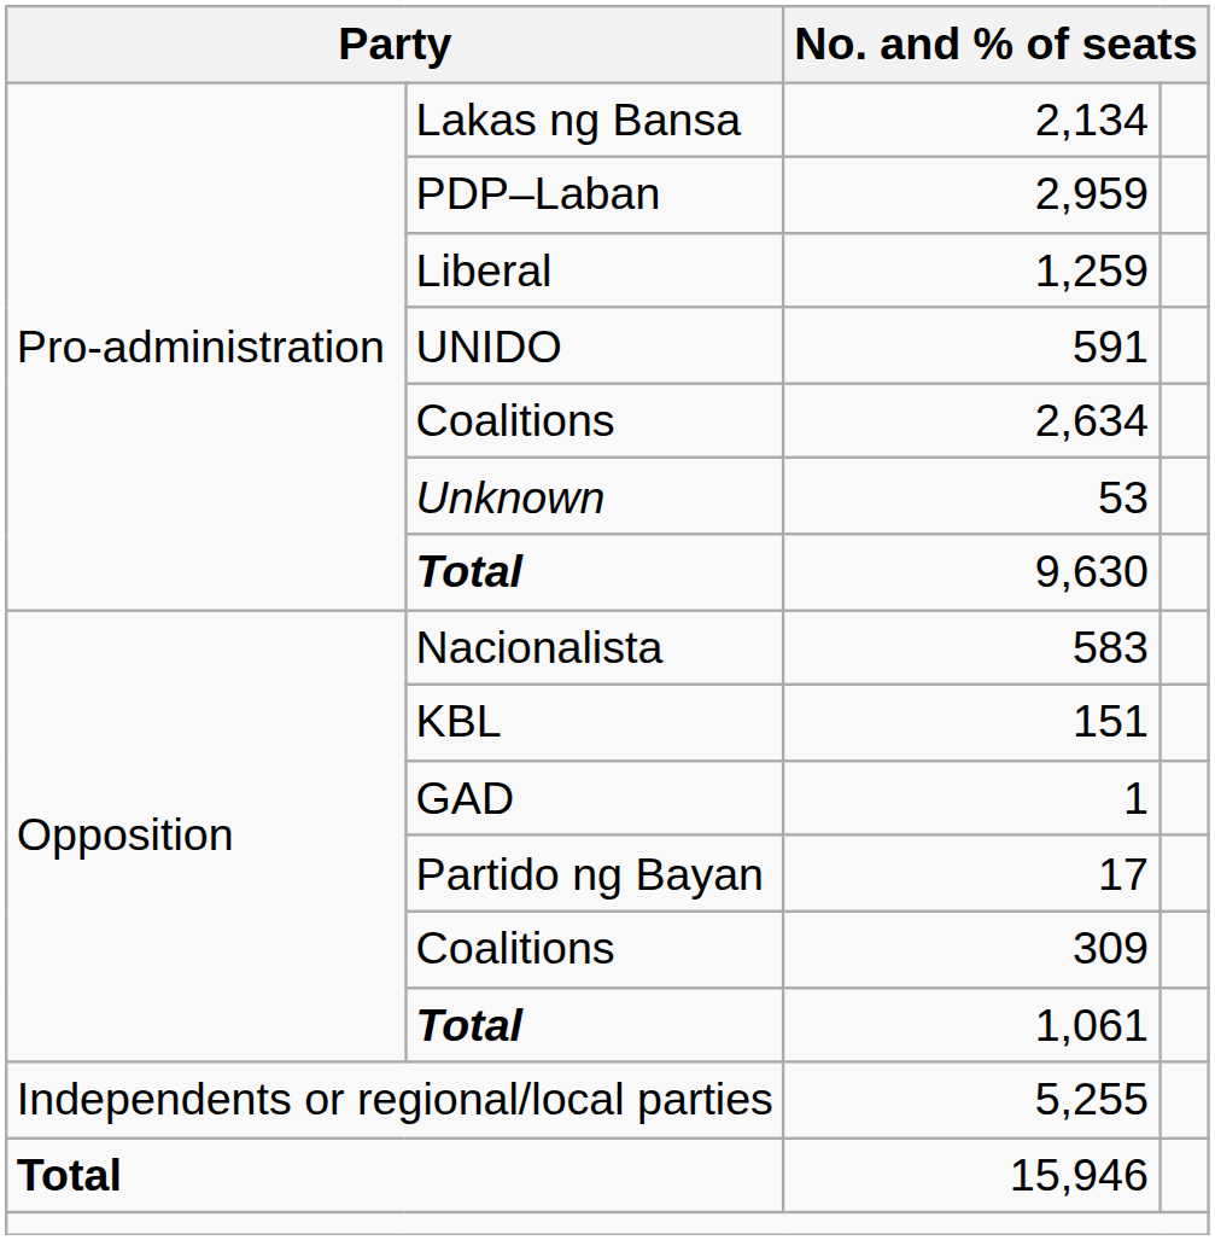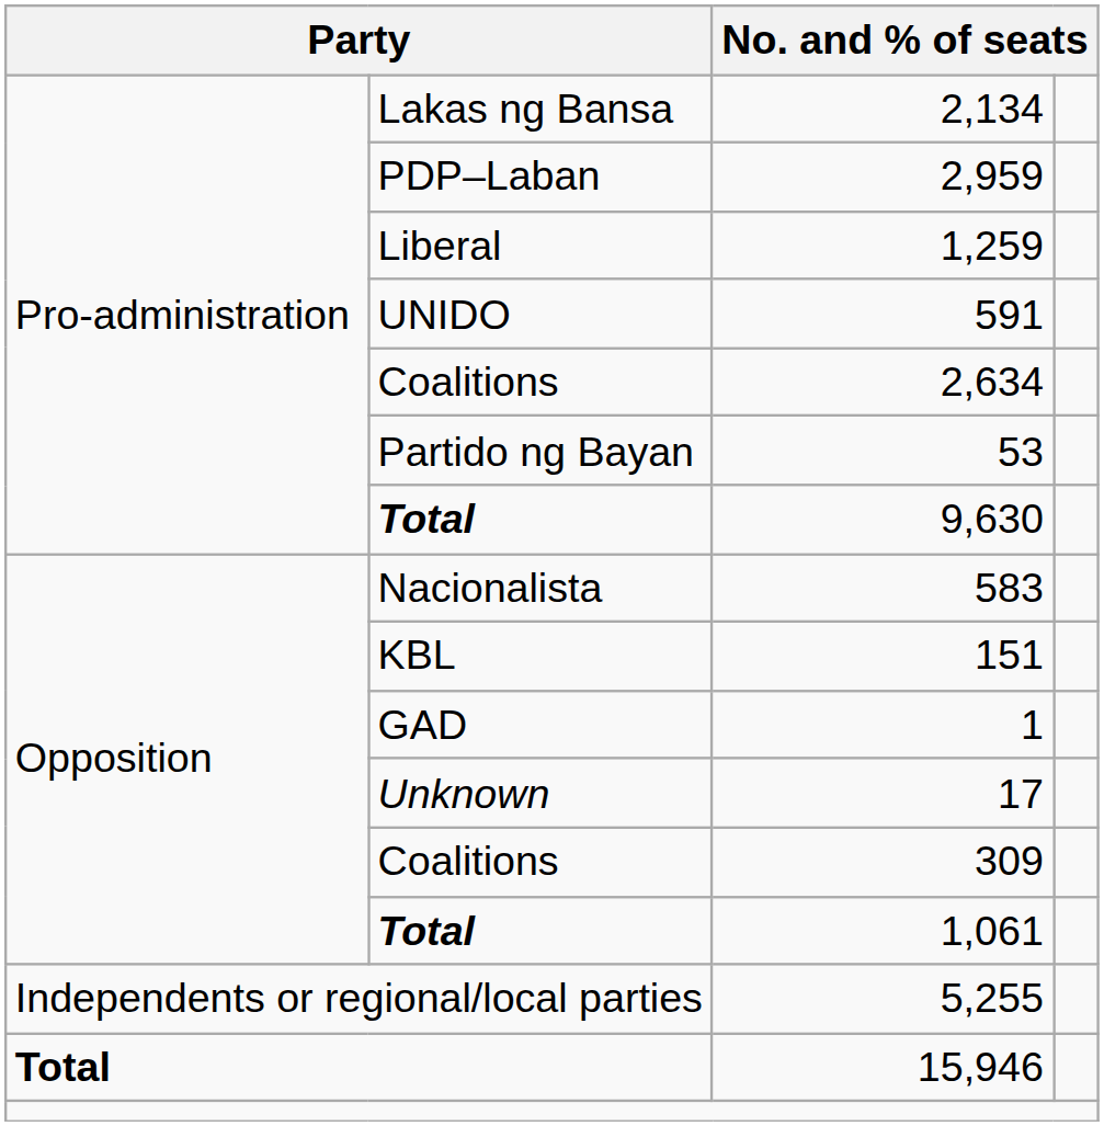53 | column 2: Unknown -> Partido ng Bayan
17 | column 2: Partido ng Bayan -> Unknown
